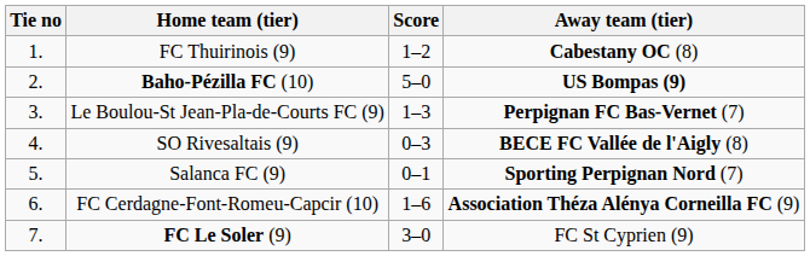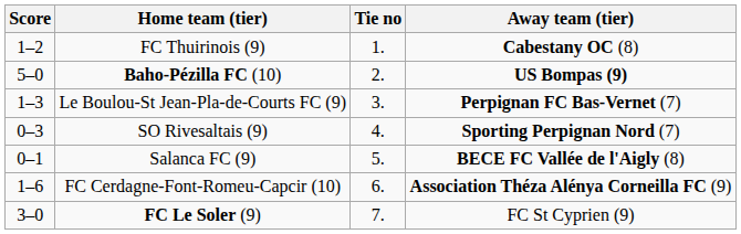columns swapped: Tie no <-> Score
SO Rivesaltais (9) | Away team (tier): BECE FC Vallée de l'Aigly (8) -> Sporting Perpignan Nord (7)
Salanca FC (9) | Away team (tier): Sporting Perpignan Nord (7) -> BECE FC Vallée de l'Aigly (8)
